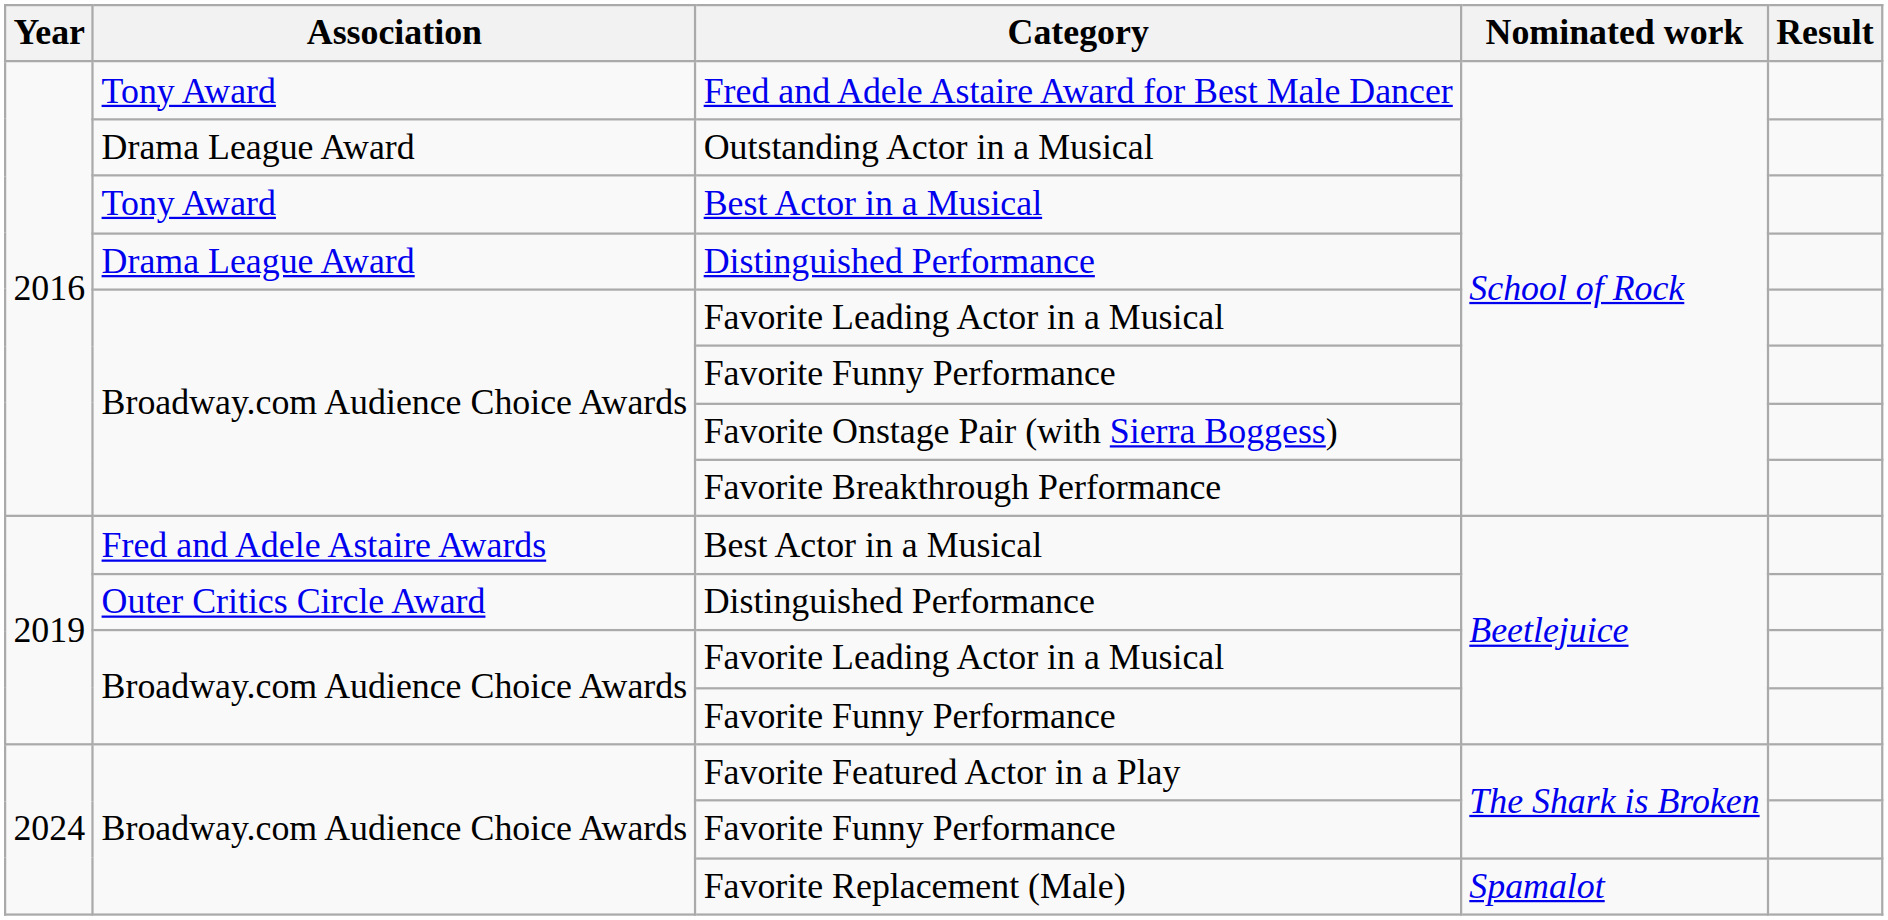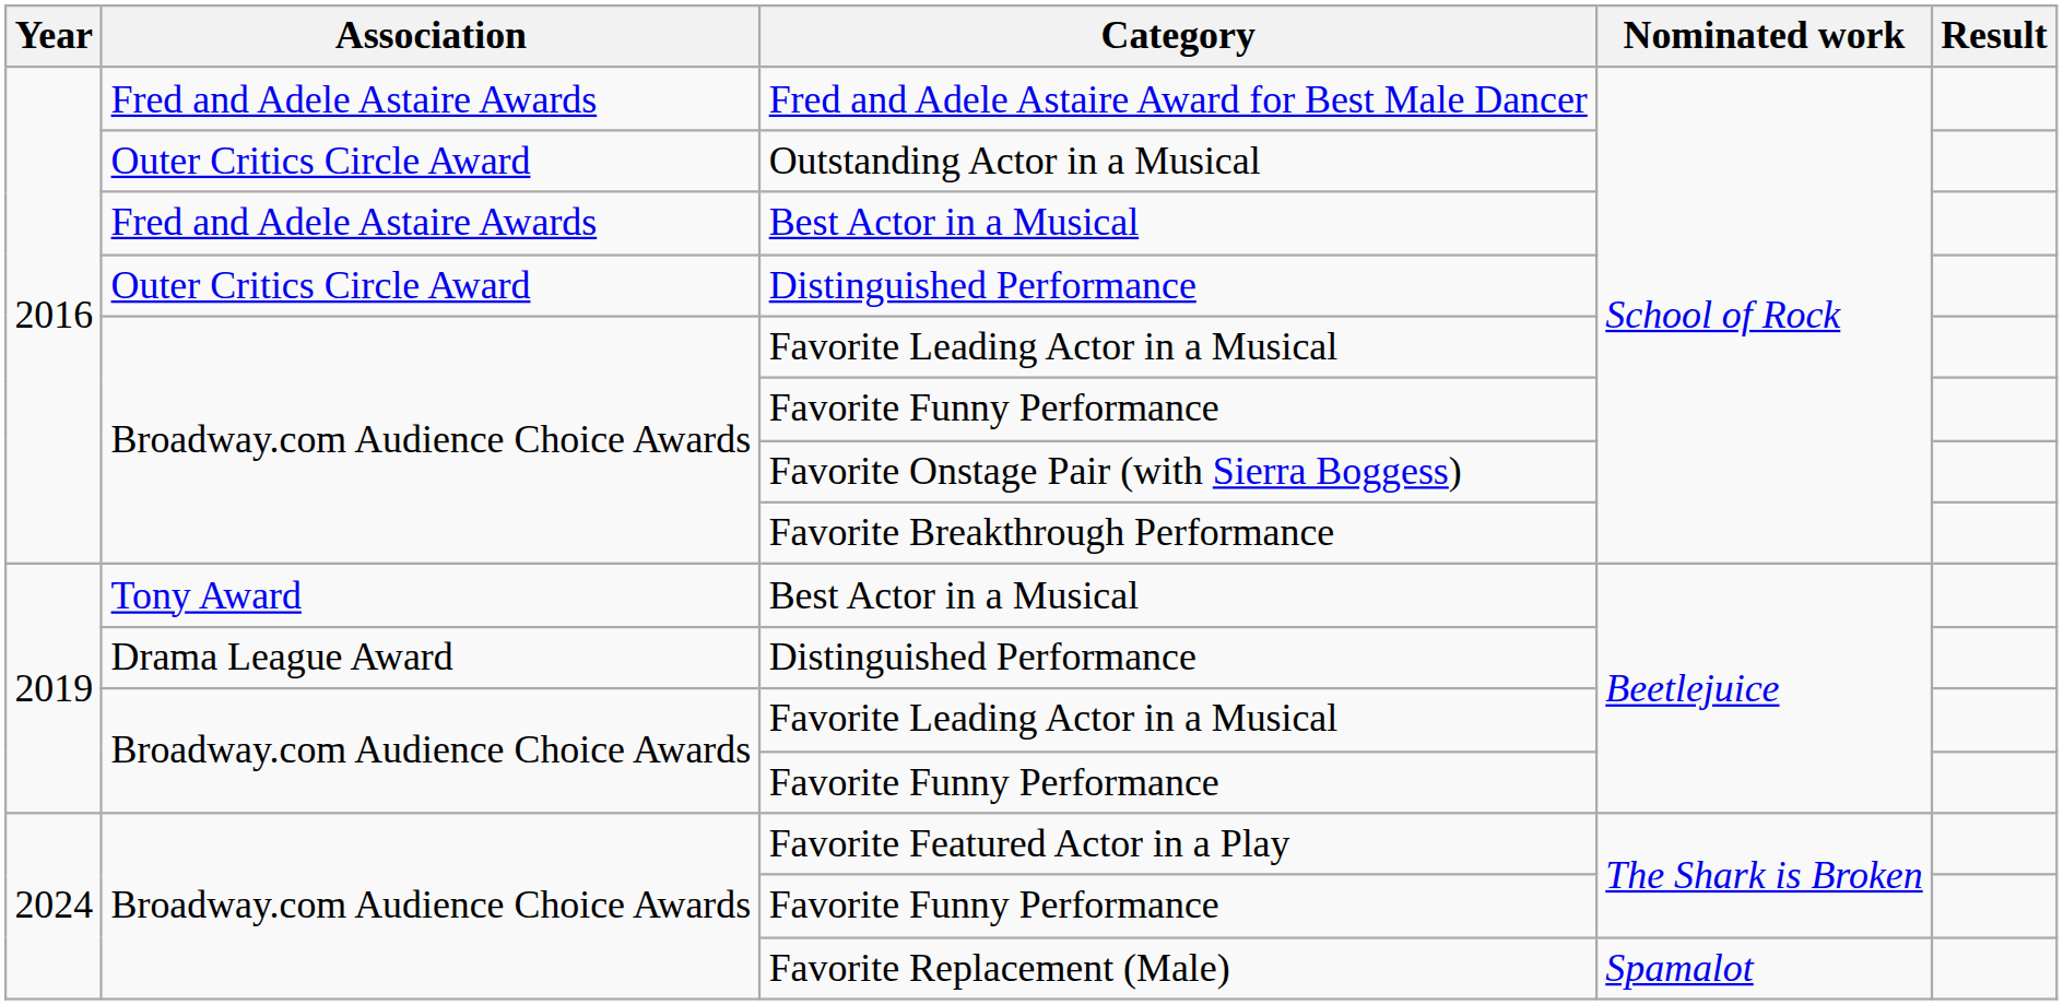Fred and Adele Astaire Award for Best Male Dancer | Association: Tony Award -> Fred and Adele Astaire Awards
Outstanding Actor in a Musical | Association: Drama League Award -> Outer Critics Circle Award
Best Actor in a Musical / School of Rock | Association: Tony Award -> Fred and Adele Astaire Awards
Distinguished Performance / School of Rock | Association: Drama League Award -> Outer Critics Circle Award
Best Actor in a Musical / Beetlejuice | Association: Fred and Adele Astaire Awards -> Tony Award
Distinguished Performance / Beetlejuice | Association: Outer Critics Circle Award -> Drama League Award
